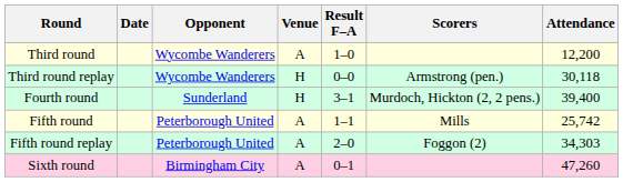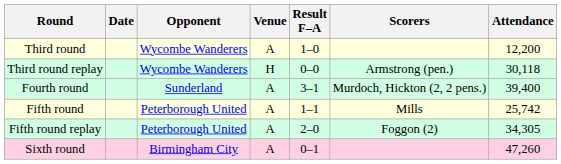Fourth round | Venue: H -> A
Fifth round replay | Attendance: 34,303 -> 34,305
